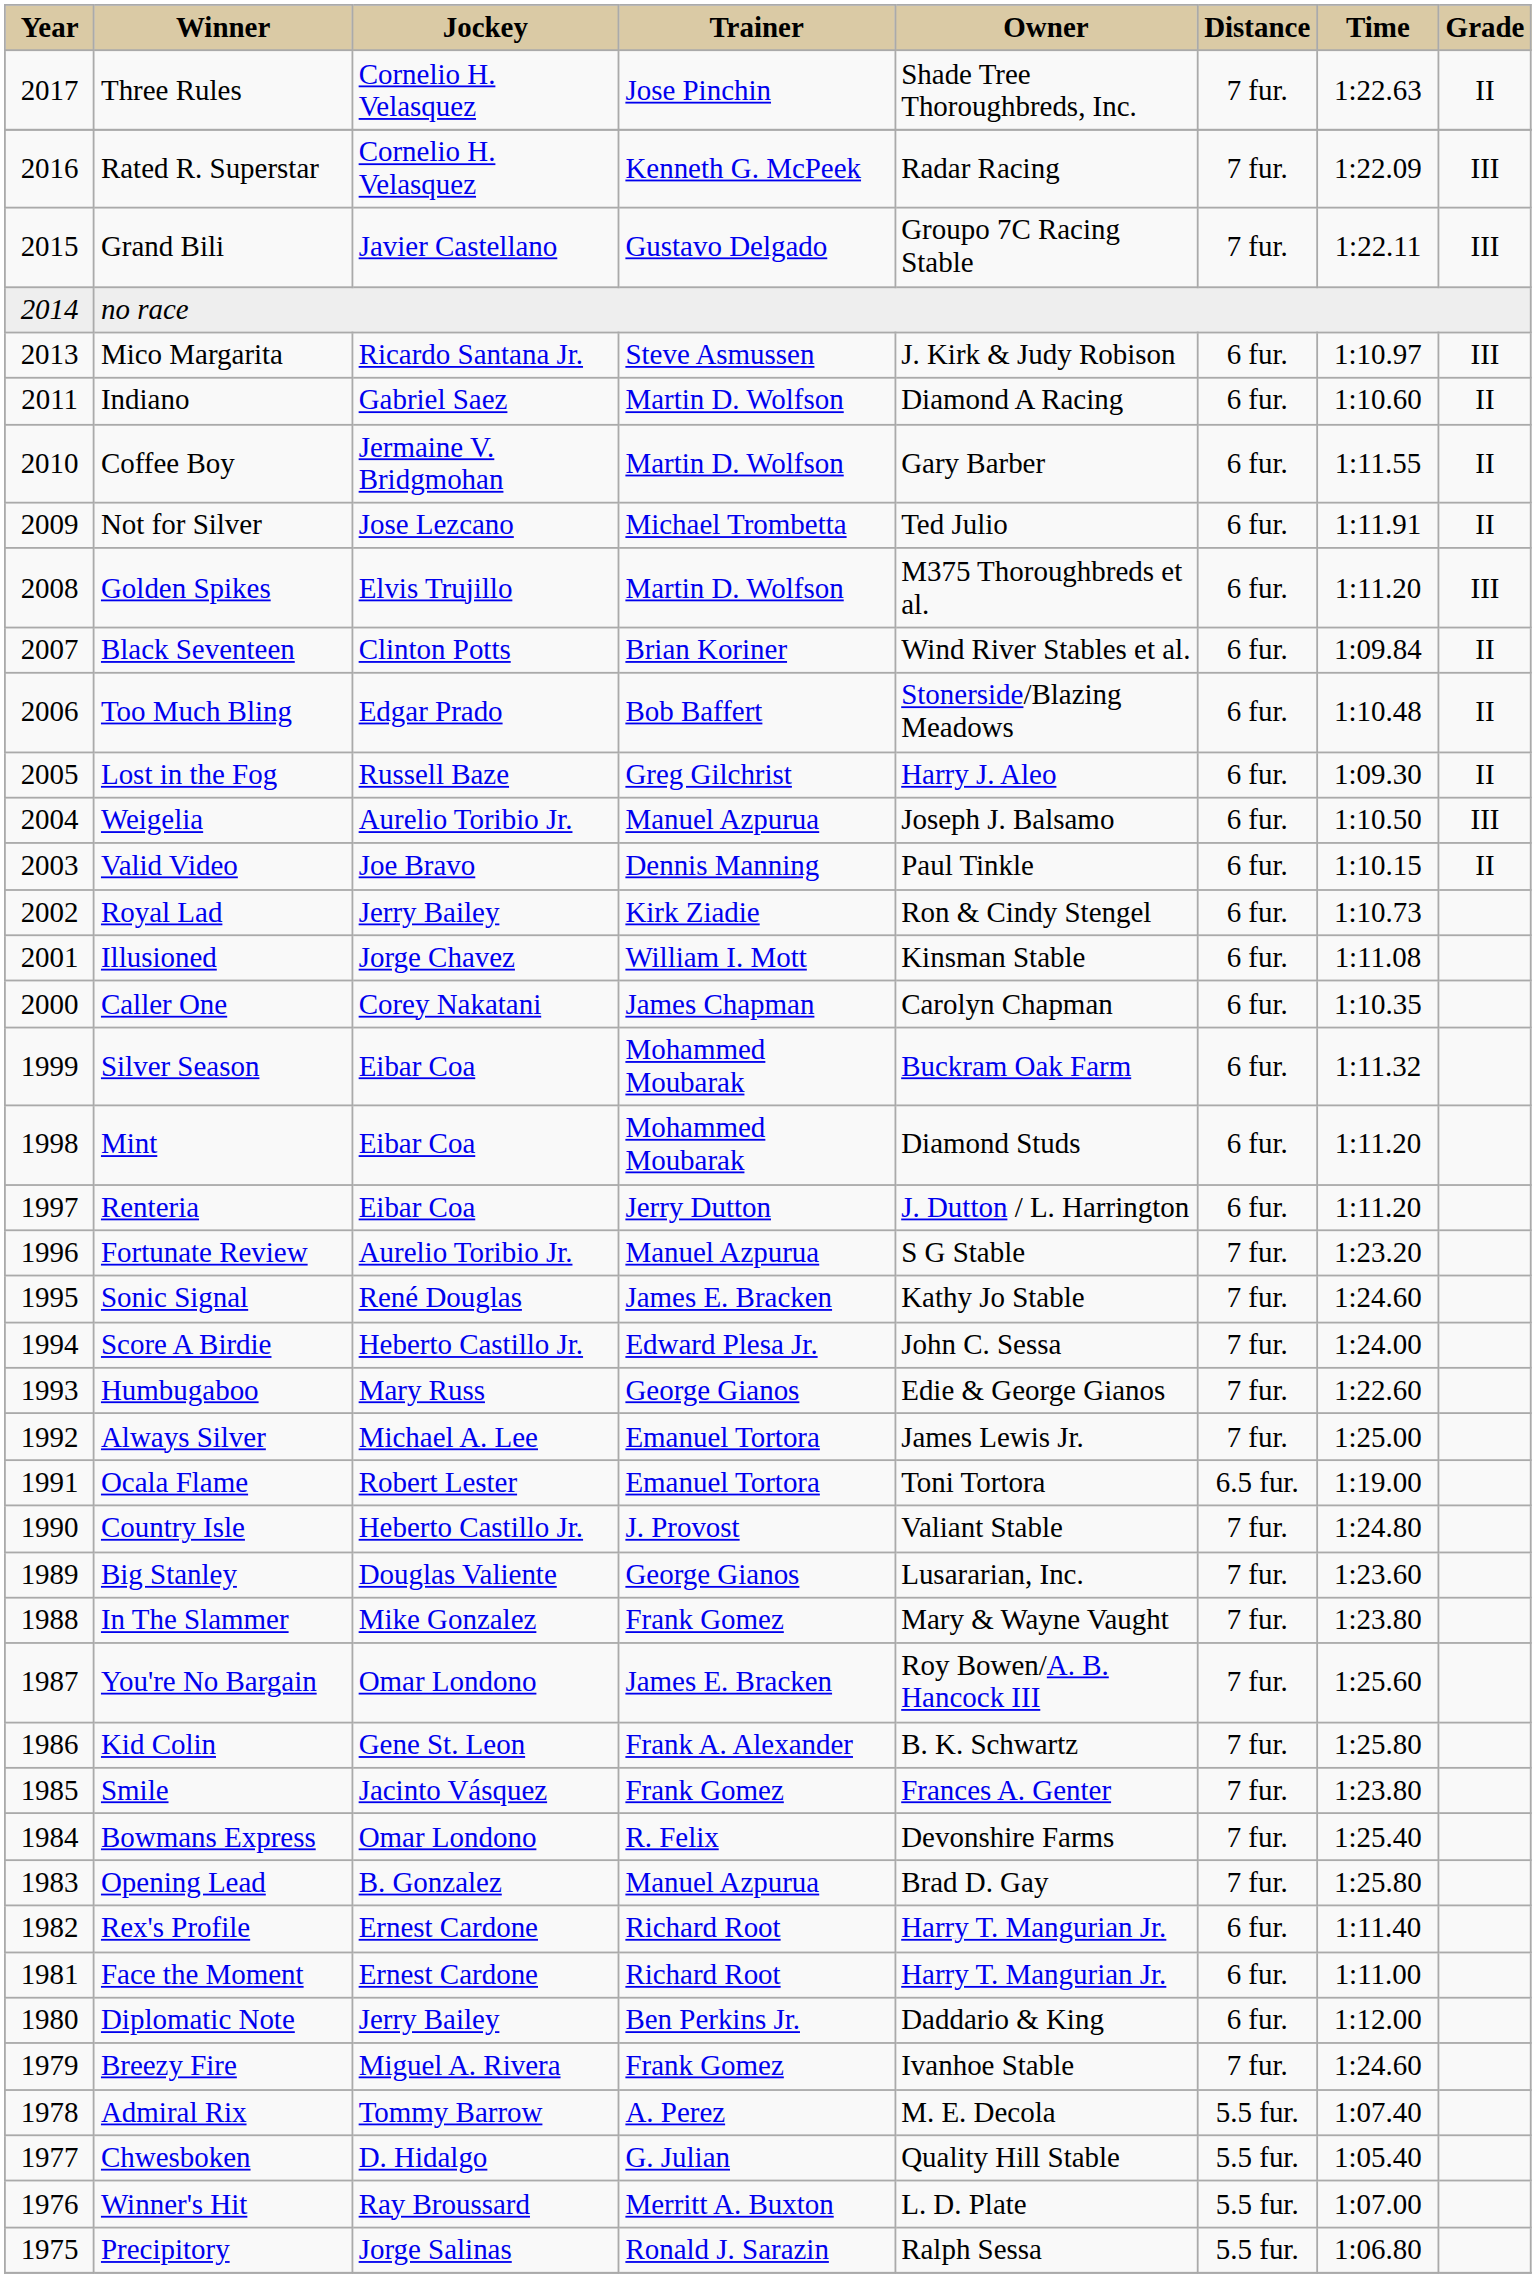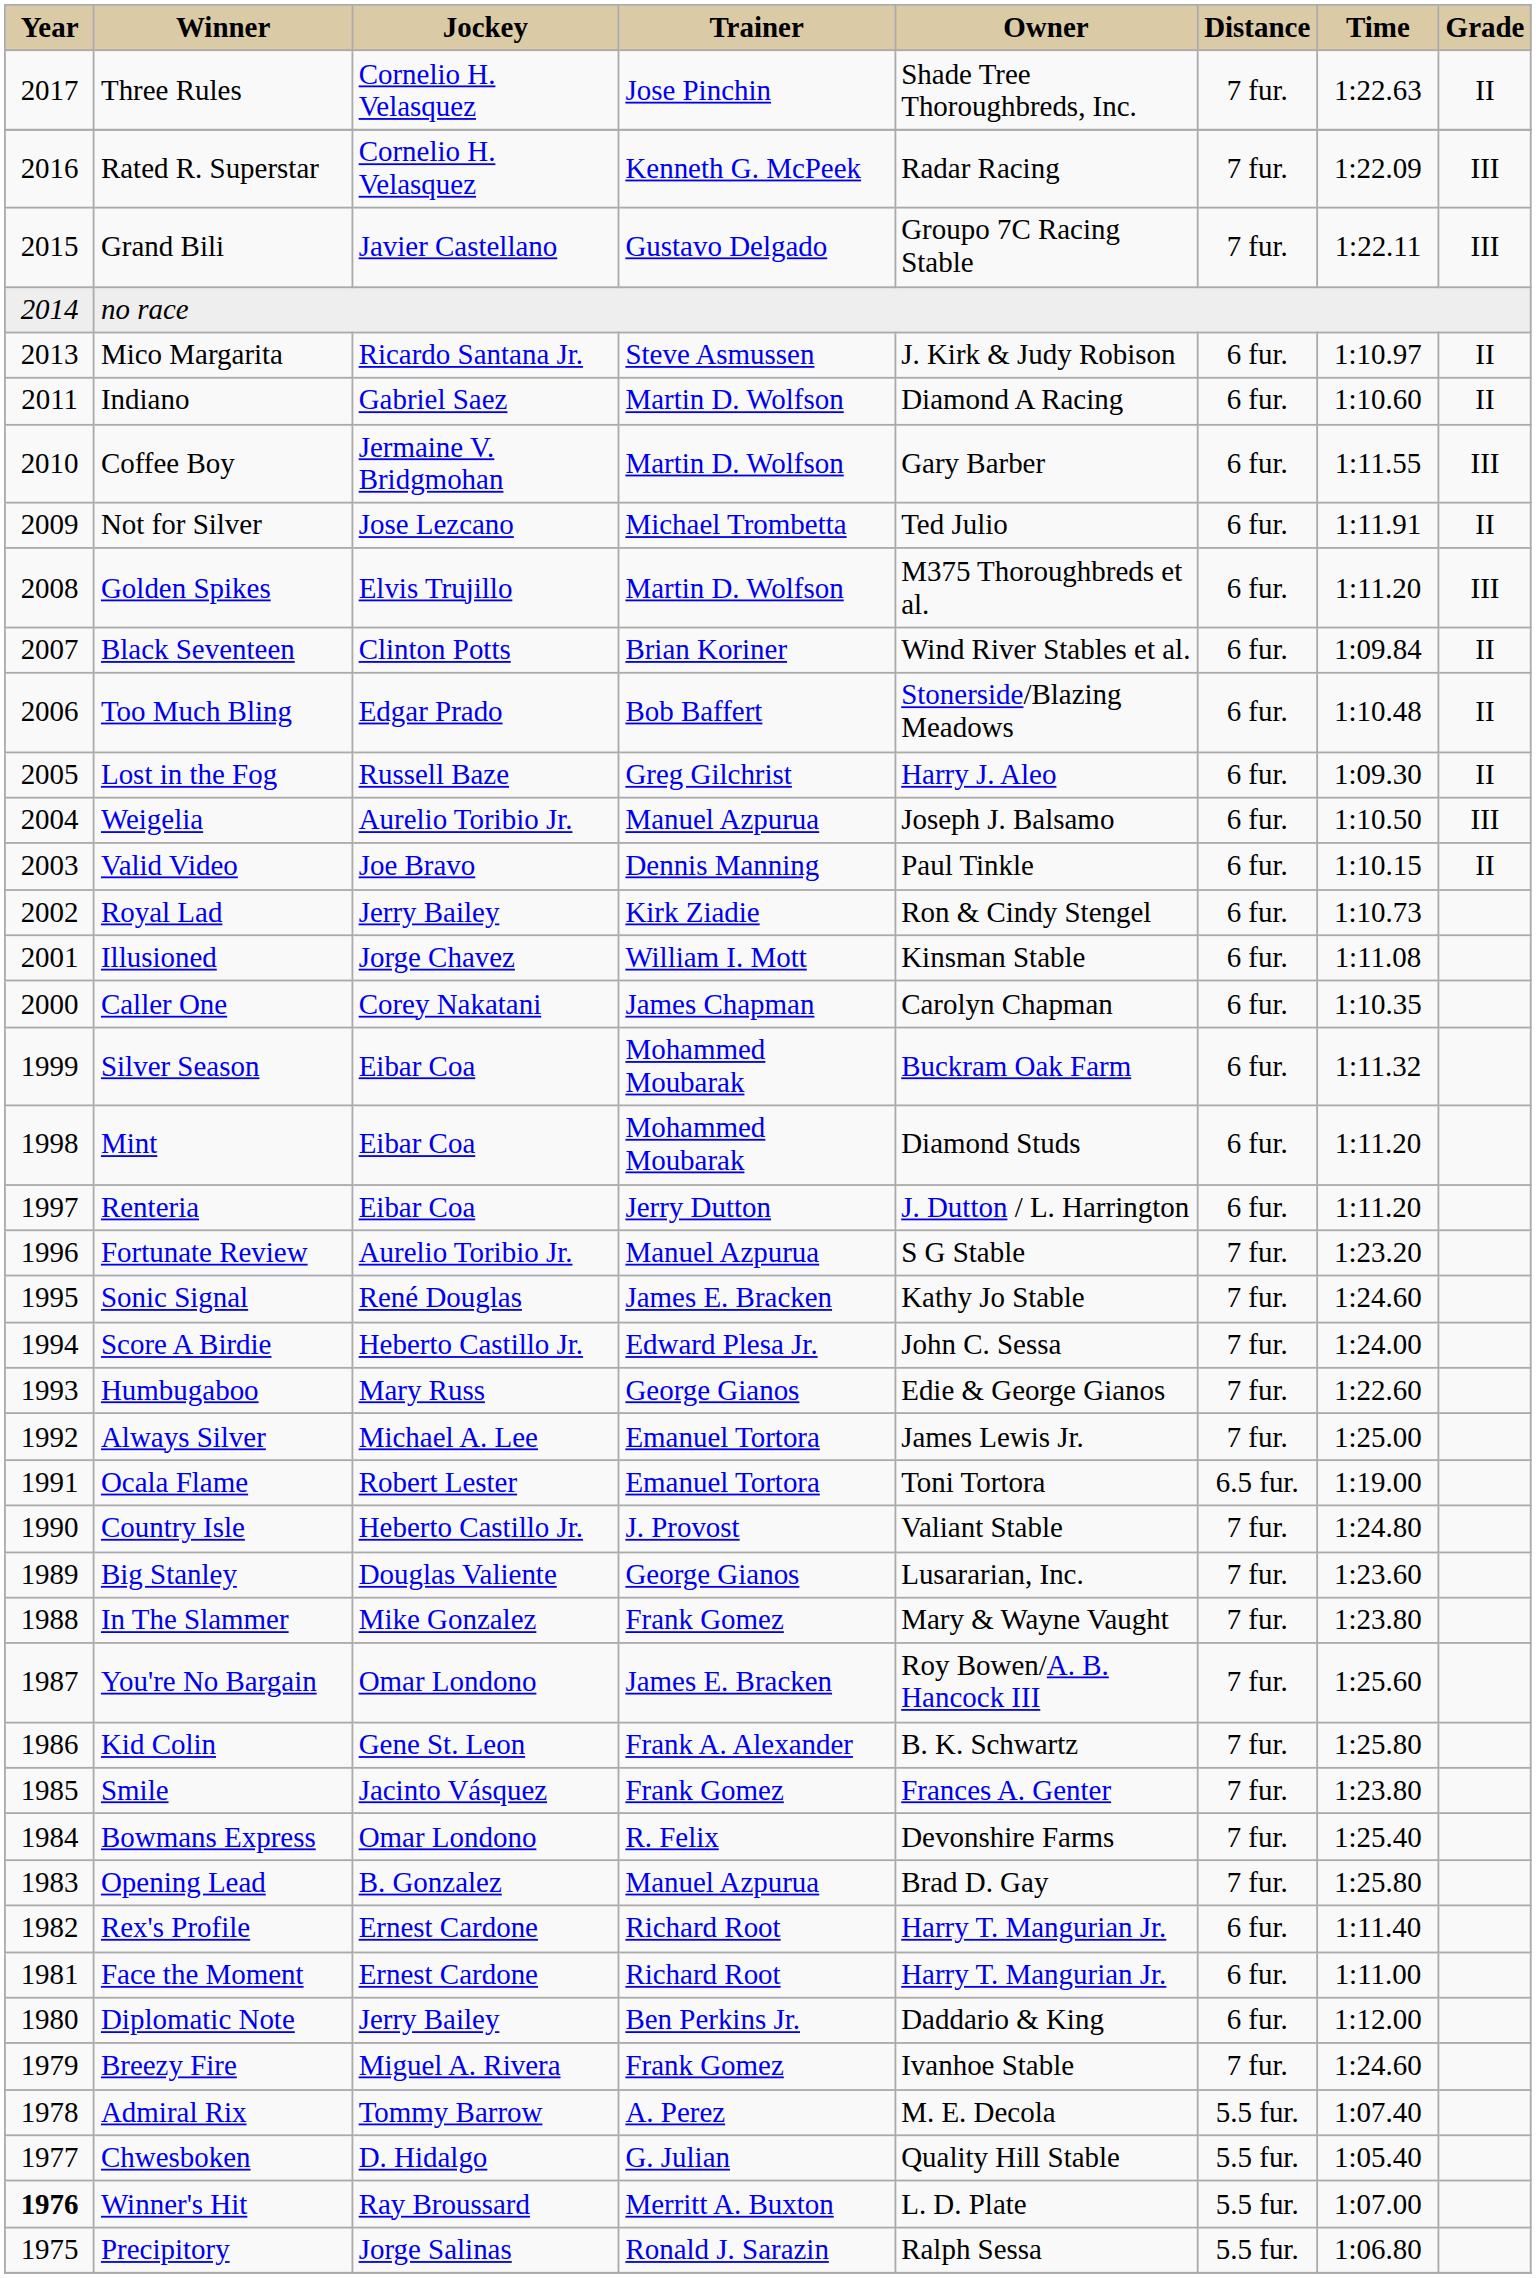Mico Margarita | Grade: III -> II
Coffee Boy | Grade: II -> III
Winner's Hit | Year: normal -> bold
